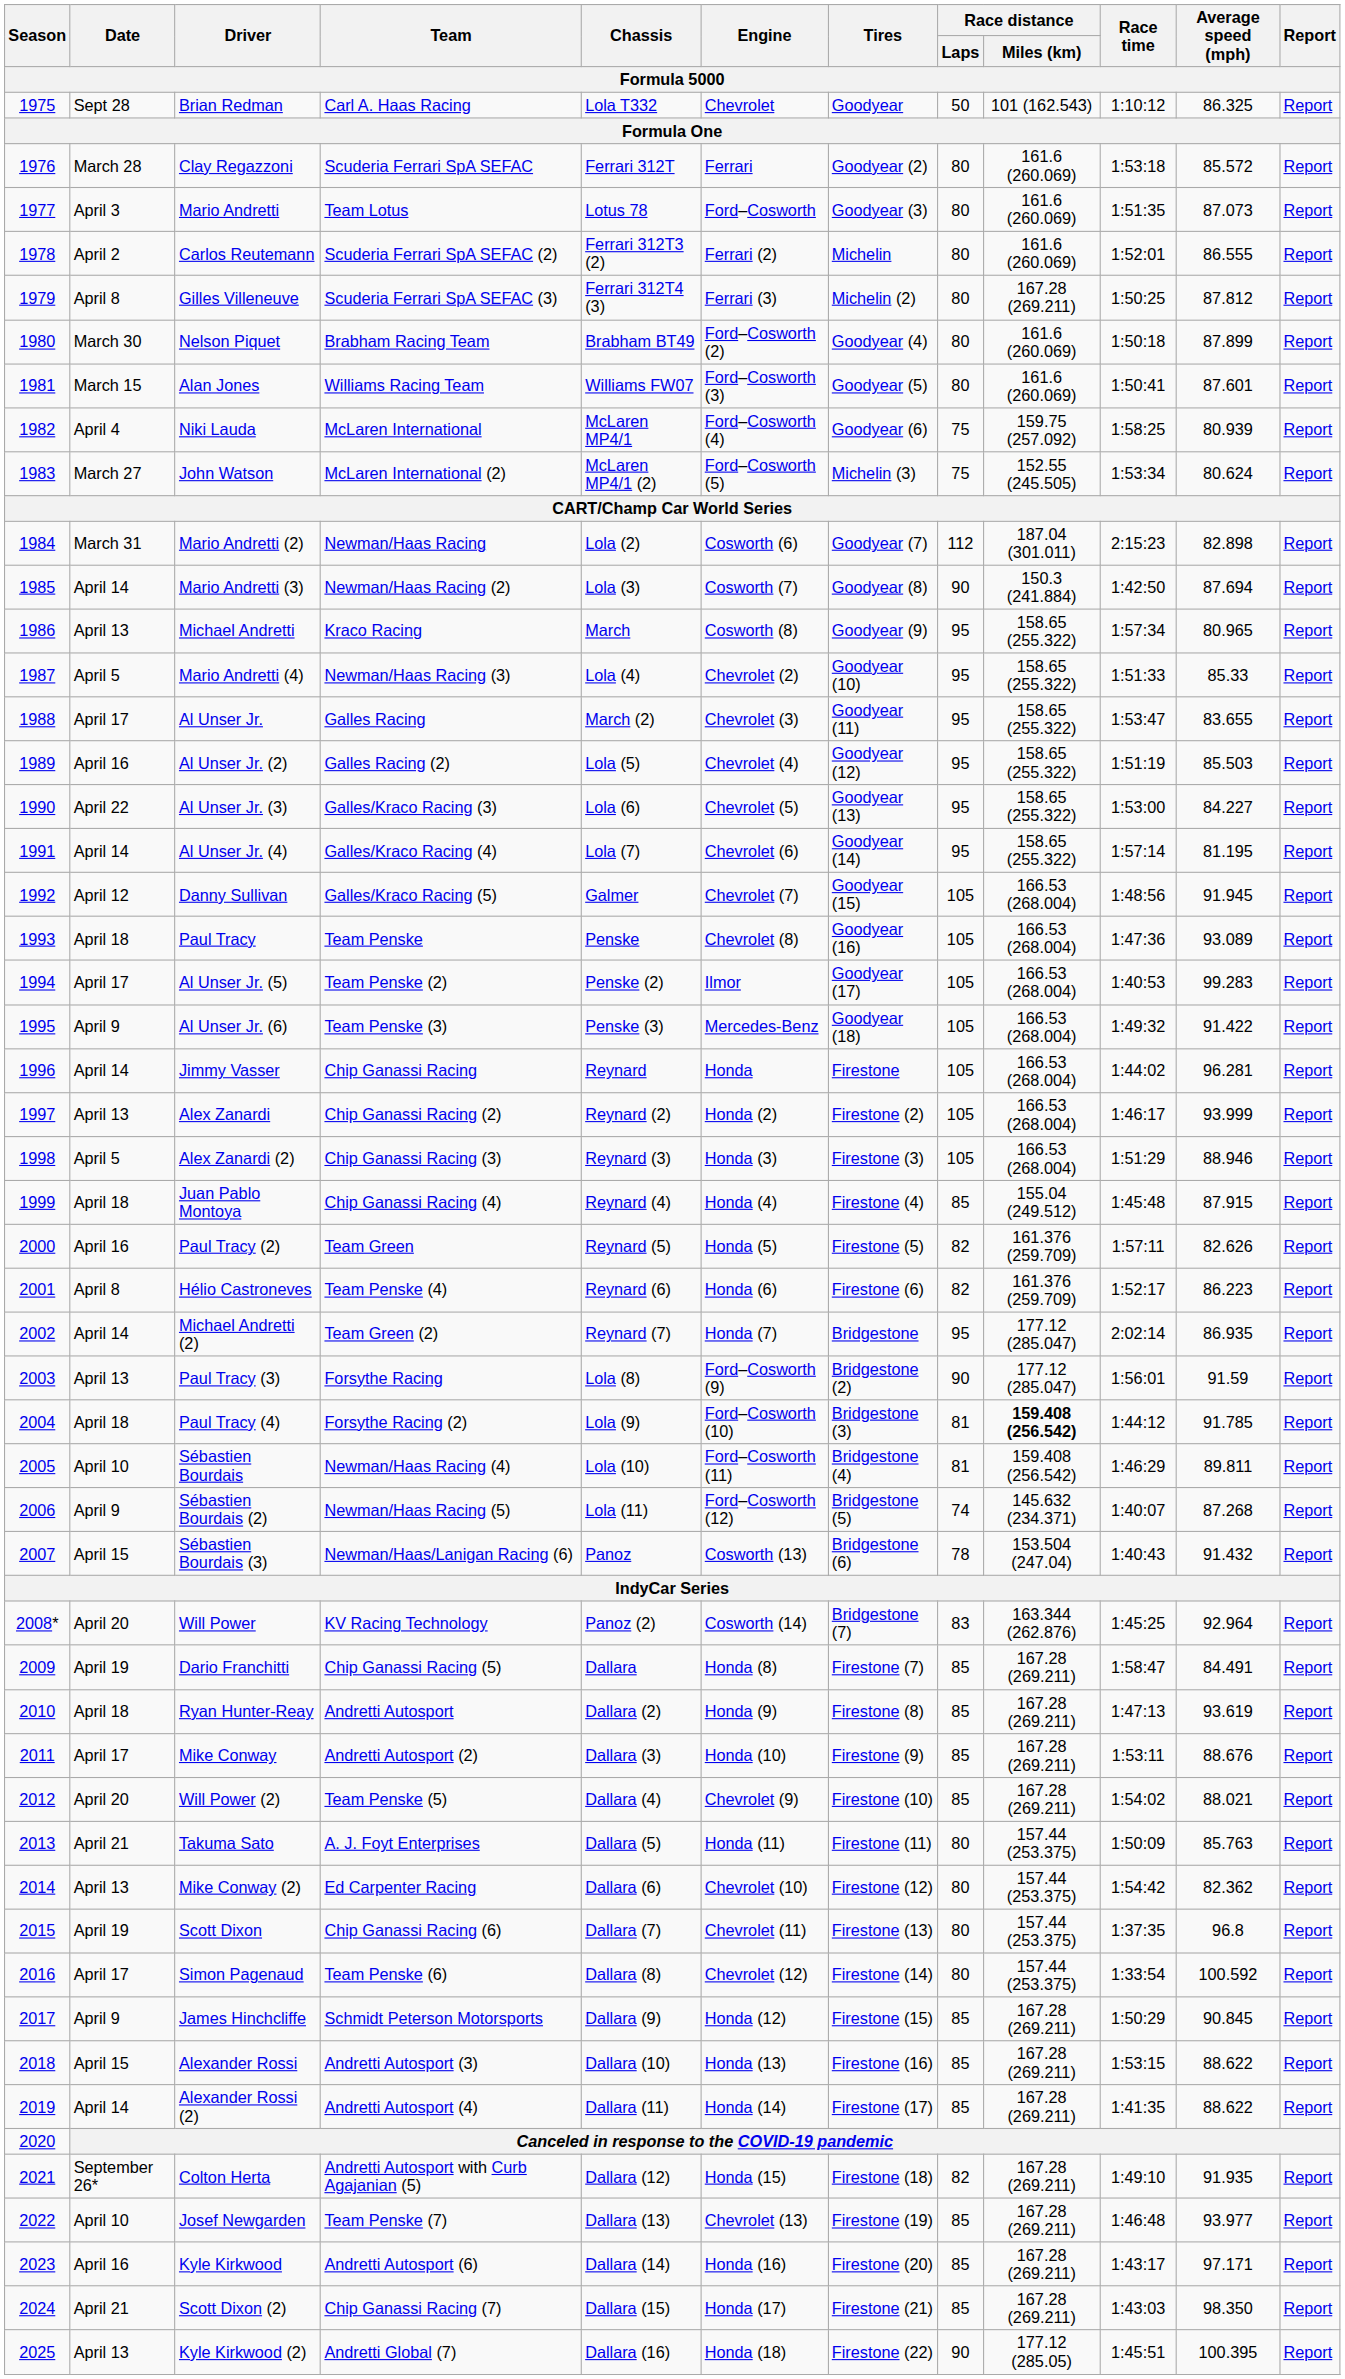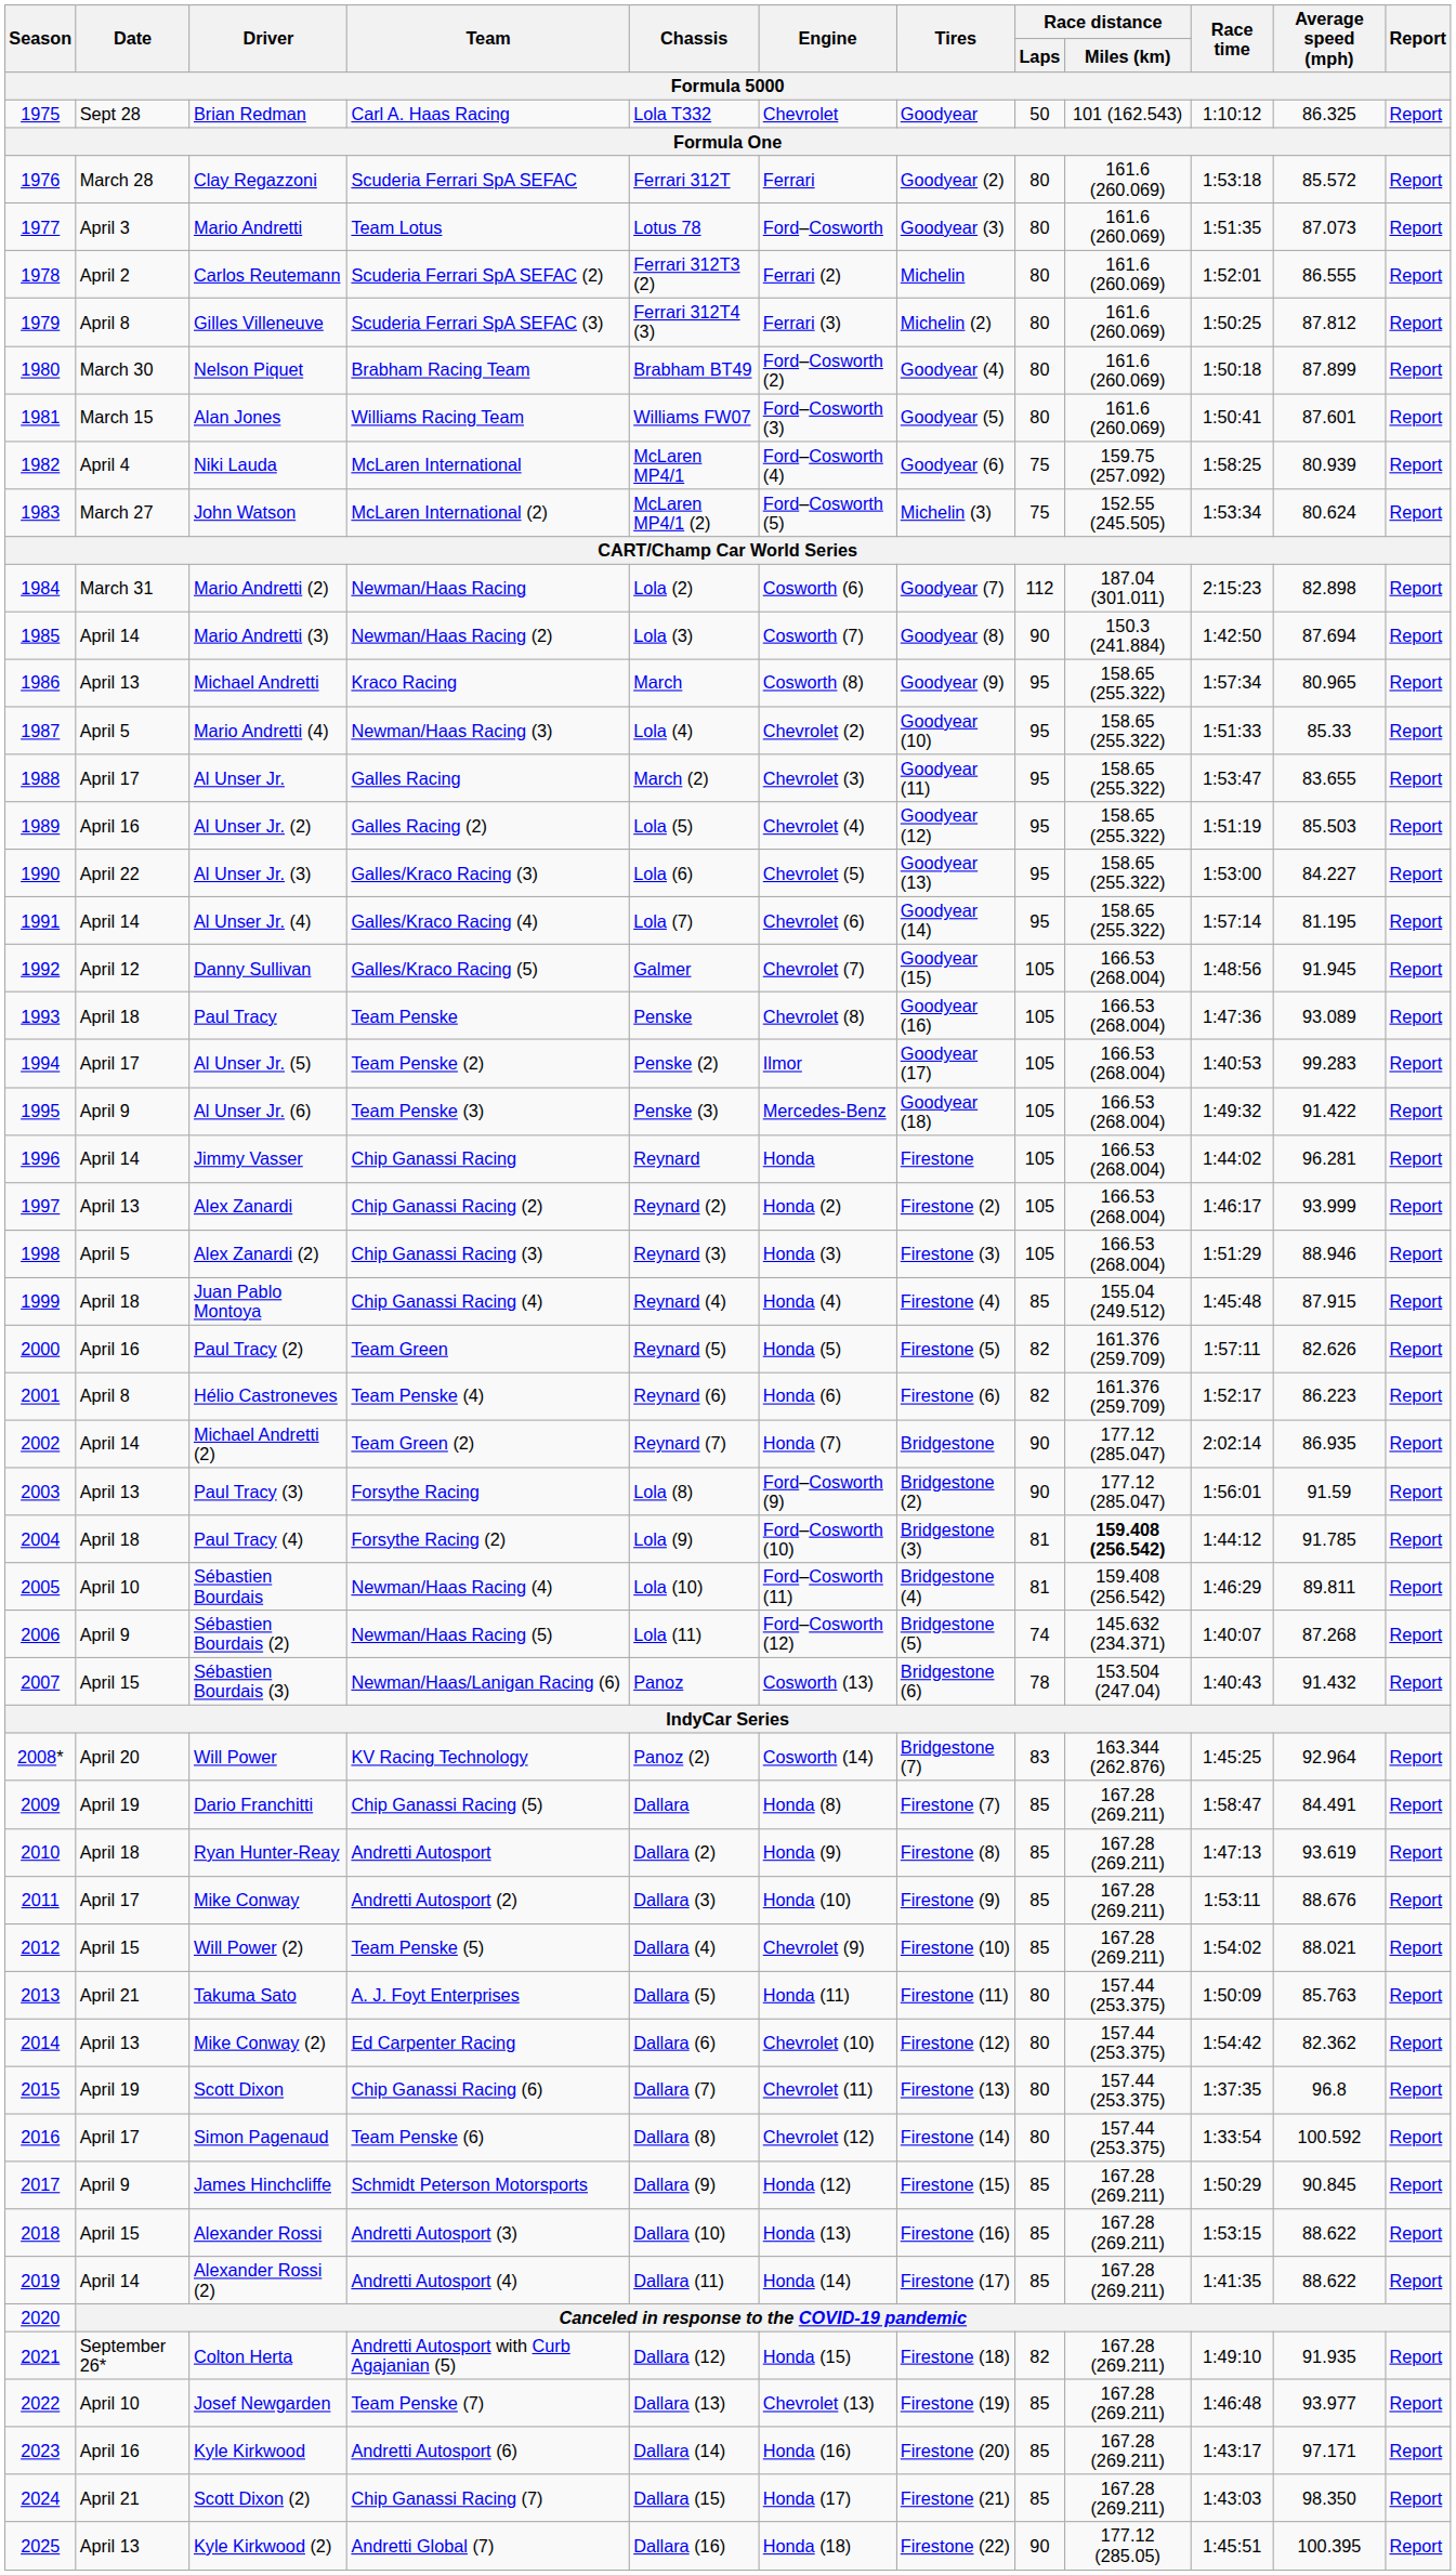Gilles Villeneuve | Race distance / Miles (km): 167.28 (269.211) -> 161.6 (260.069)
Michael Andretti (2) | Race distance / Laps: 95 -> 90
Will Power (2) | Date: April 20 -> April 15
